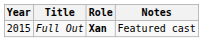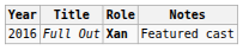Full Out | Year: 2015 -> 2016
